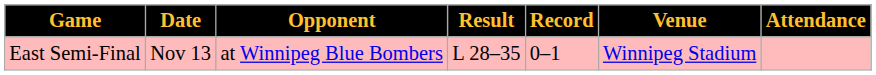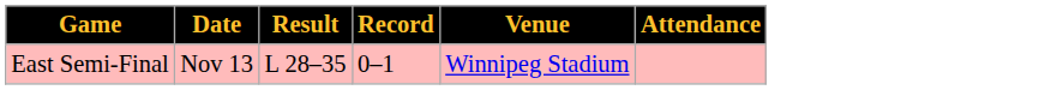- column: Opponent | at Winnipeg Blue Bombers
